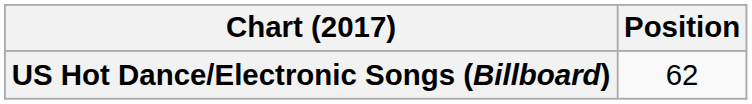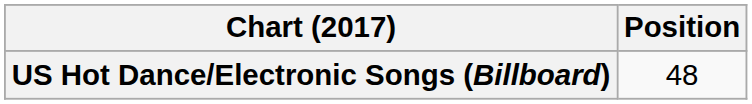US Hot Dance/Electronic Songs (Billboard) | Position: 62 -> 48
